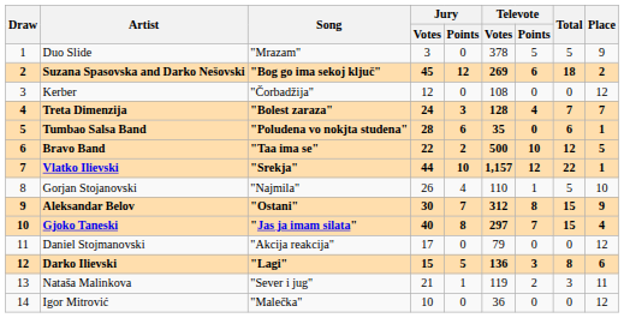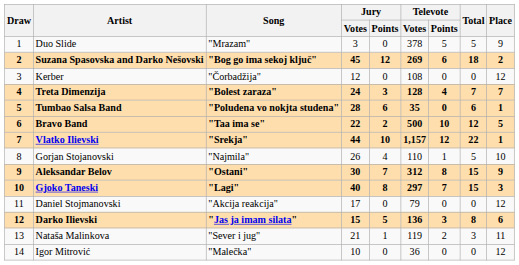Gjoko Taneski | Song: "Jas ja imam silata" -> "Lagi"
Gjoko Taneski | Place: 4 -> 3
Darko Ilievski | Song: "Lagi" -> "Jas ja imam silata"
